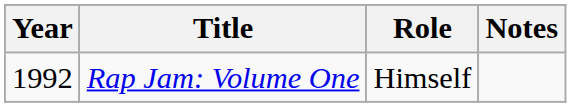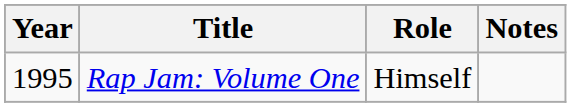Rap Jam: Volume One | Year: 1992 -> 1995
